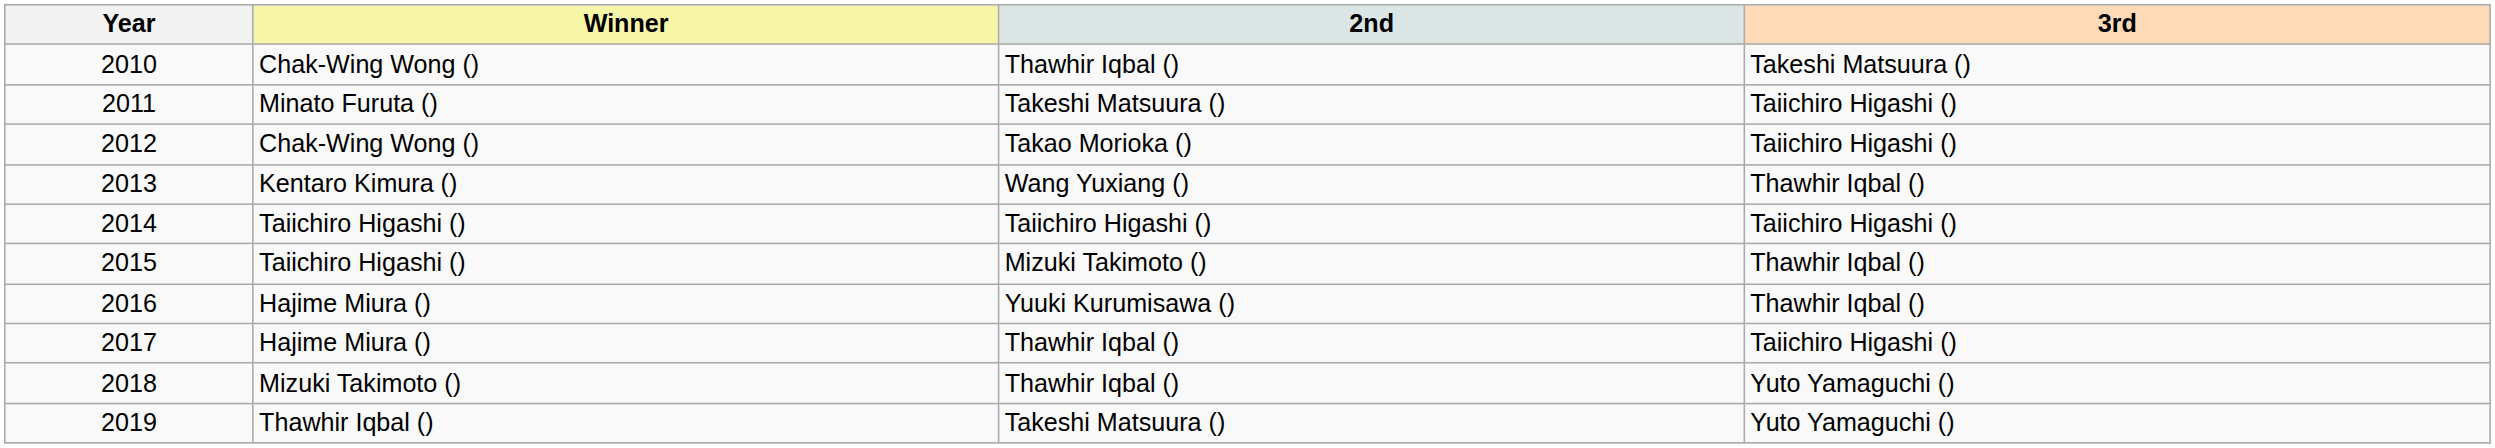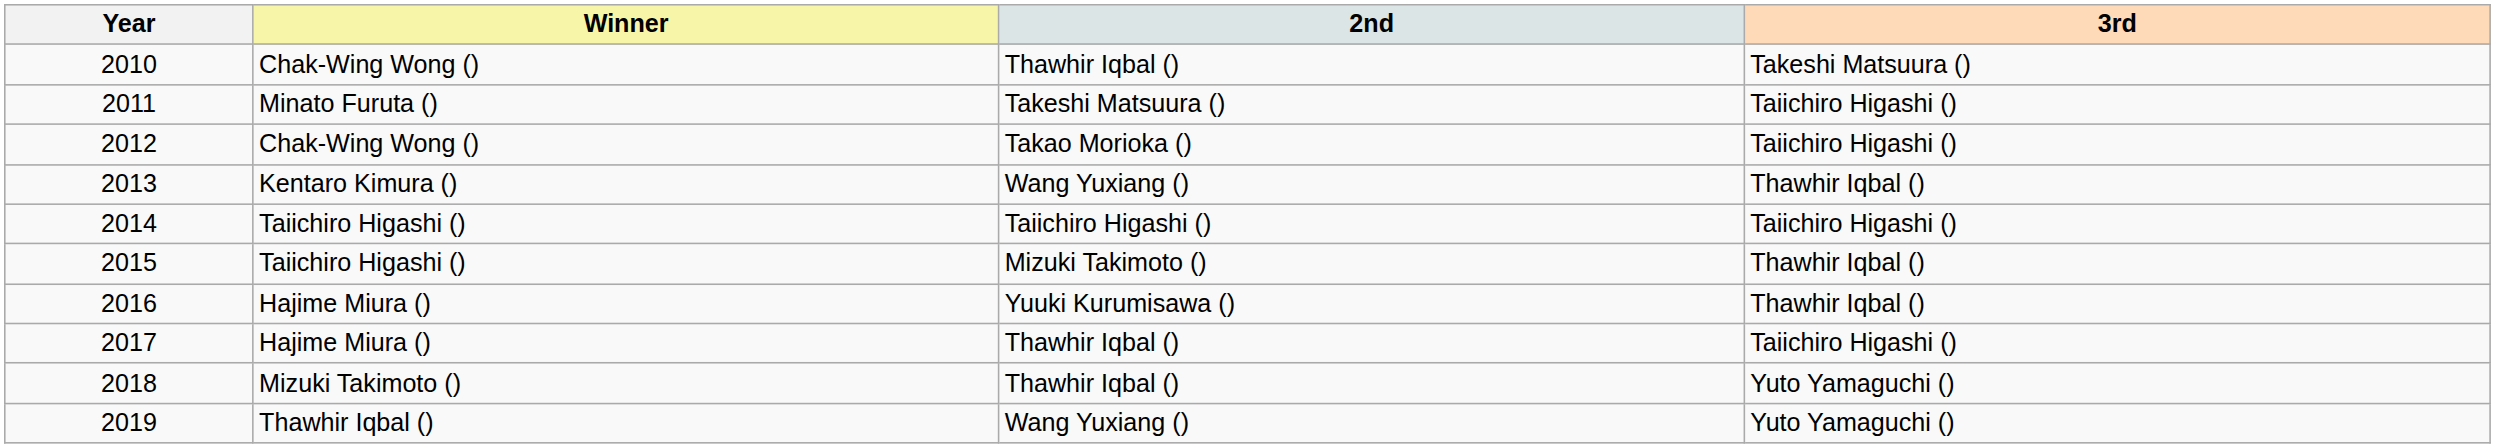2019 | 2nd: Takeshi Matsuura () -> Wang Yuxiang ()
